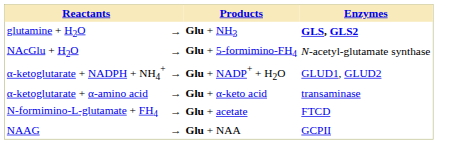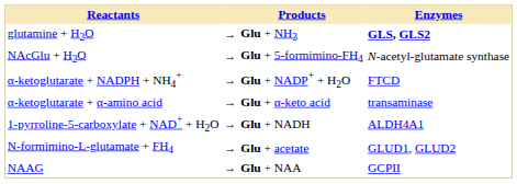α-ketoglutarate + NADPH + NH4+ | Enzymes: GLUD1, GLUD2 -> FTCD
+ row: 1-pyrroline-5-carboxylate + NAD+ + H2O | → | Glu + NADH | ALDH4A1
N-formimino-L-glutamate + FH4 | Enzymes: FTCD -> GLUD1, GLUD2
